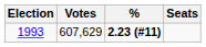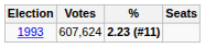1993 | Votes: 607,629 -> 607,624
